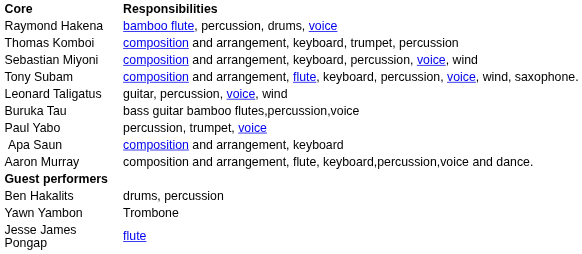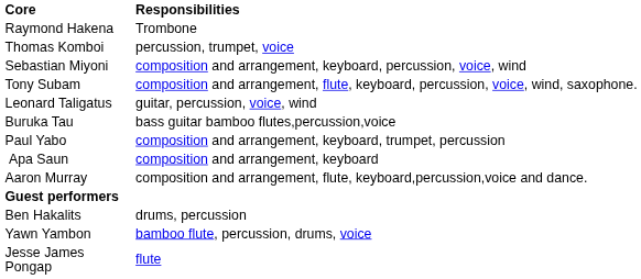Raymond Hakena | Responsibilities: bamboo flute, percussion, drums, voice -> Trombone
Thomas Komboi | Responsibilities: composition and arrangement, keyboard, trumpet, percussion -> percussion, trumpet, voice
Paul Yabo | Responsibilities: percussion, trumpet, voice -> composition and arrangement, keyboard, trumpet, percussion
Yawn Yambon | Responsibilities: Trombone -> bamboo flute, percussion, drums, voice
